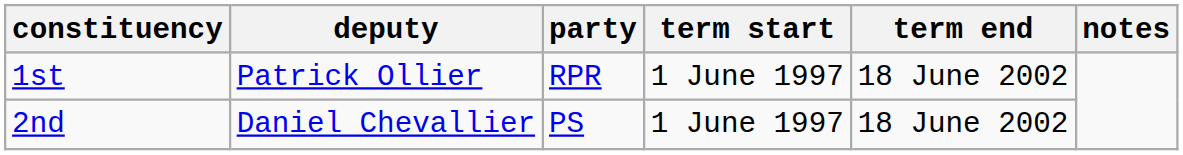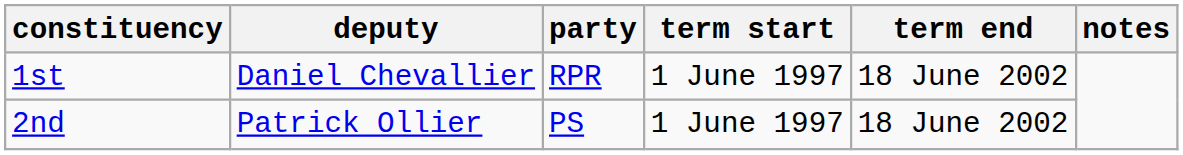1st | deputy: Patrick Ollier -> Daniel Chevallier
2nd | deputy: Daniel Chevallier -> Patrick Ollier
